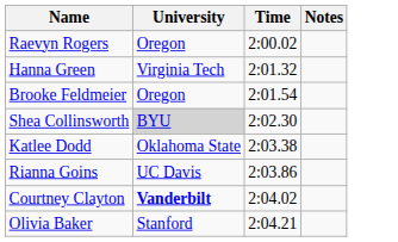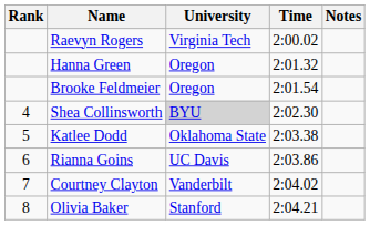+ column: Rank | 4 | 5 | 6 | 7 | 8
Raevyn Rogers | University: Oregon -> Virginia Tech
Hanna Green | University: Virginia Tech -> Oregon
Courtney Clayton | University: bold -> normal
